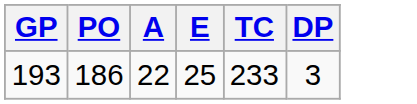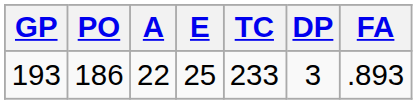+ column: FA | .893
